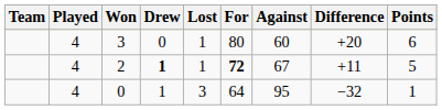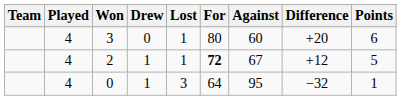2 | Drew: bold -> normal
2 | Difference: +11 -> +12
